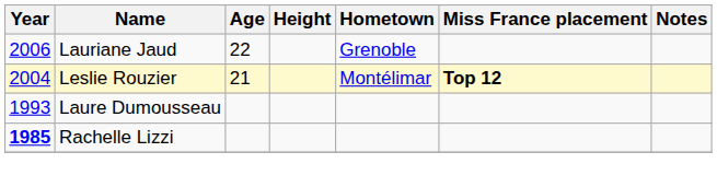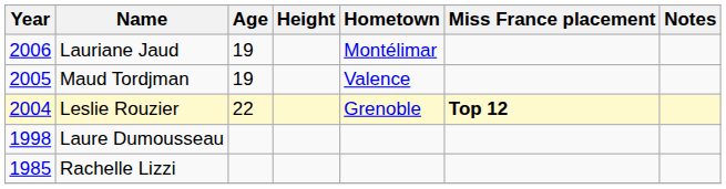Lauriane Jaud | Age: 22 -> 19
Lauriane Jaud | Hometown: Grenoble -> Montélimar
+ row: 2005 | Maud Tordjman | 19 | Valence
Leslie Rouzier | Age: 21 -> 22
Leslie Rouzier | Hometown: Montélimar -> Grenoble
Laure Dumousseau | Year: 1993 -> 1998
Rachelle Lizzi | Year: bold -> normal
